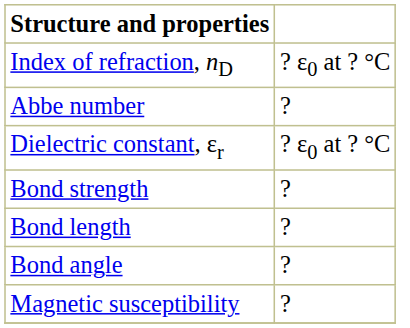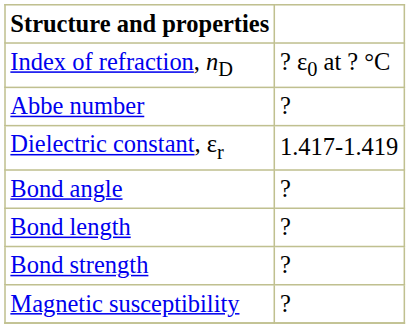Dielectric constant, εr | column 2: ? ε0 at ? °C -> 1.417-1.419
rows swapped: Bond strength <-> Bond angle
